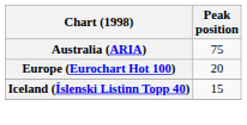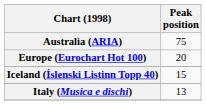+ row: Italy (Musica e dischi) | 13
